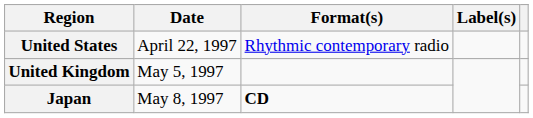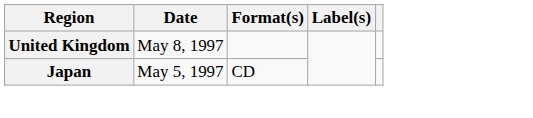- row: United States | April 22, 1997 | Rhythmic contemporary radio
United Kingdom | Date: May 5, 1997 -> May 8, 1997
Japan | Date: May 8, 1997 -> May 5, 1997
Japan | Format(s): bold -> normal
